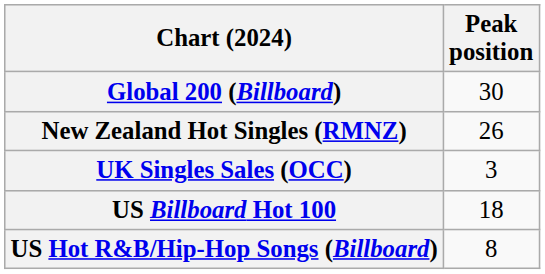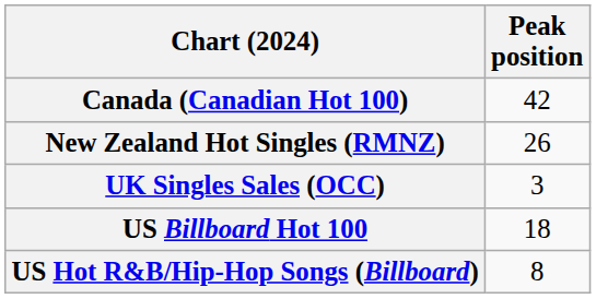+ row: Canada (Canadian Hot 100) | 42
- row: Global 200 (Billboard) | 30
